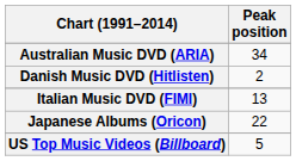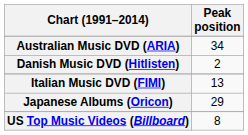Japanese Albums (Oricon) | Peak position: 22 -> 29
US Top Music Videos (Billboard) | Peak position: 5 -> 8
